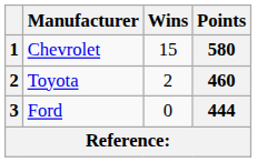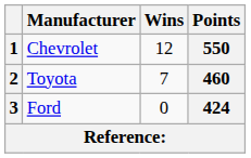Chevrolet | Wins: 15 -> 12
Chevrolet | Points: 580 -> 550
Toyota | Wins: 2 -> 7
Ford | Points: 444 -> 424
